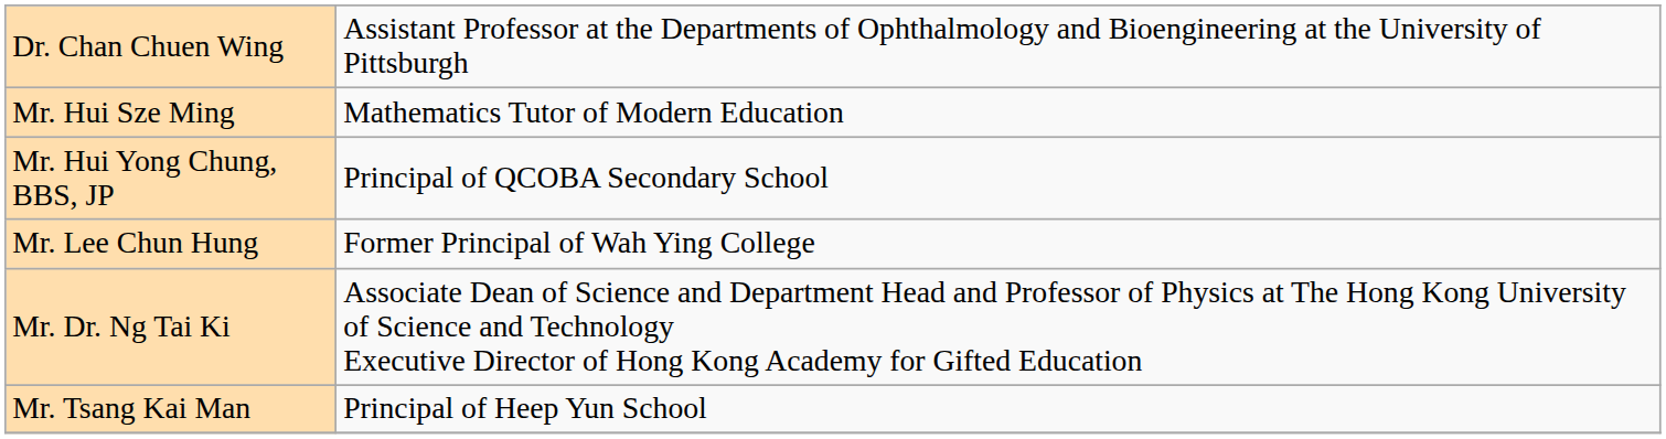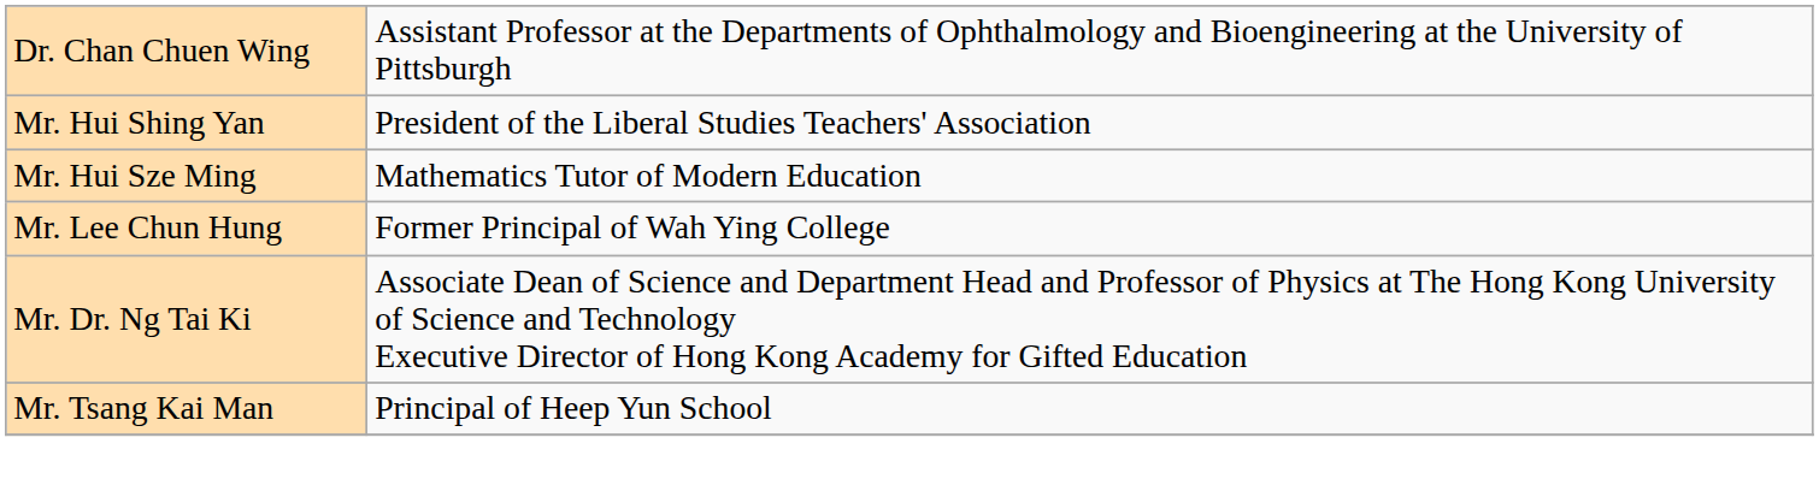+ row: Mr. Hui Shing Yan | President of the Liberal Studies Teachers' Association
- row: Mr. Hui Yong Chung, BBS, JP | Principal of QCOBA Secondary School
